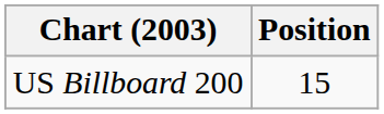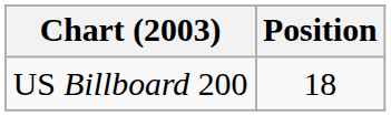US Billboard 200 | Position: 15 -> 18
